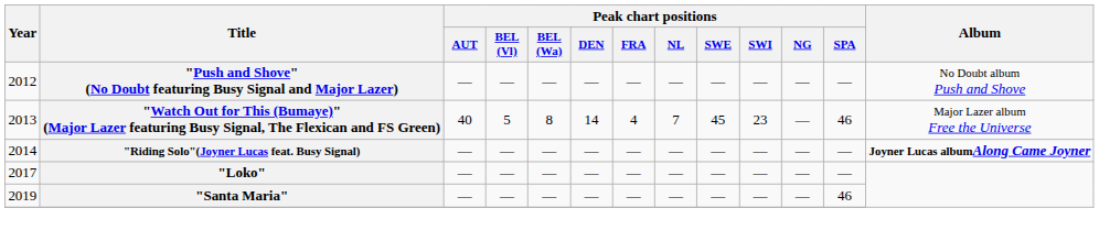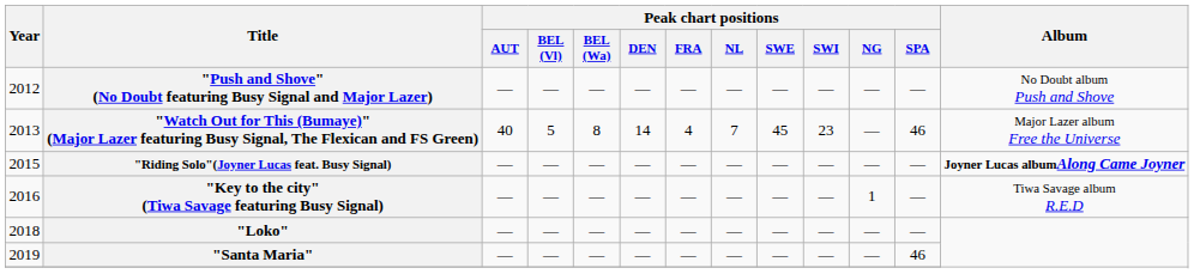"Riding Solo"(Joyner Lucas feat. Busy Signal) | Year: 2014 -> 2015
+ row: 2016 | "Key to the city" (Tiwa Savage featuring Busy Signal) | — | — | — | — | — | — | — | — | 1 | — | Tiwa Savage album R.E.D
"Loko" | Year: 2017 -> 2018
